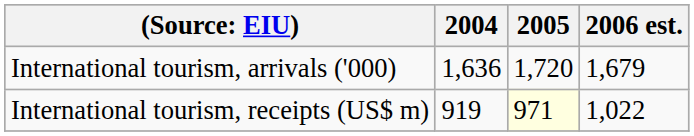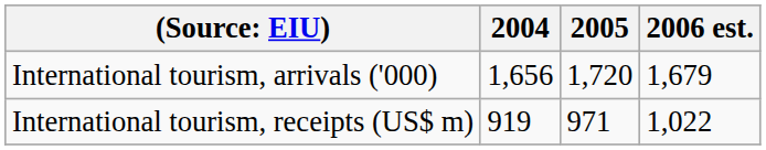International tourism, arrivals ('000) | 2004: 1,636 -> 1,656
International tourism, receipts (US$ m) | 2005: lightyellow background -> no background
